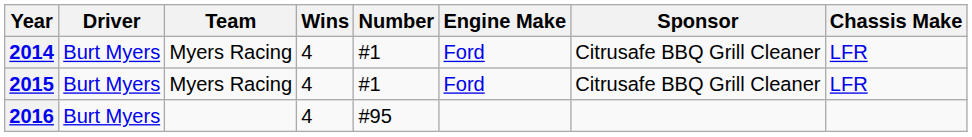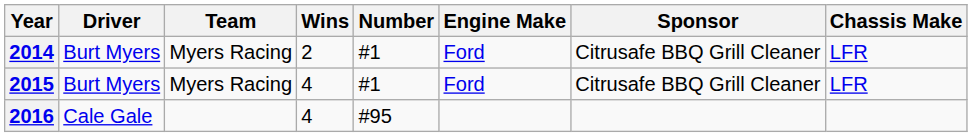2014 | Wins: 4 -> 2
2016 | Driver: Burt Myers -> Cale Gale
